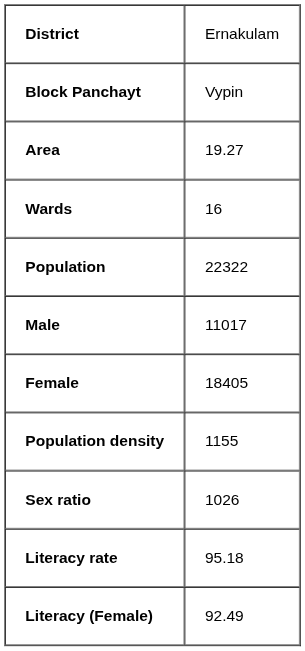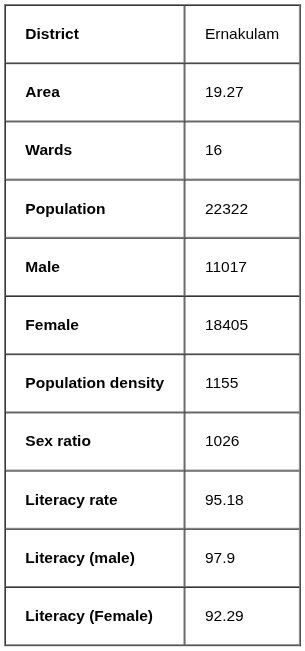- row: Block Panchayt | Vypin
+ row: Literacy (male) | 97.9
Literacy (Female) | column 2: 92.49 -> 92.29
